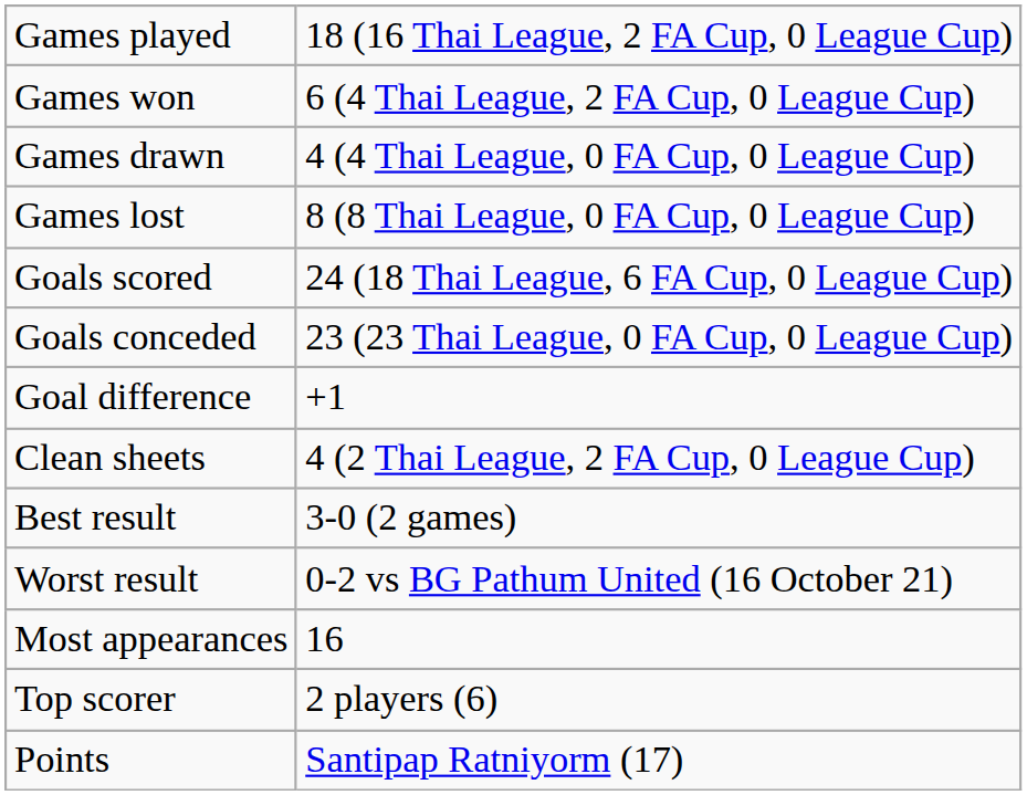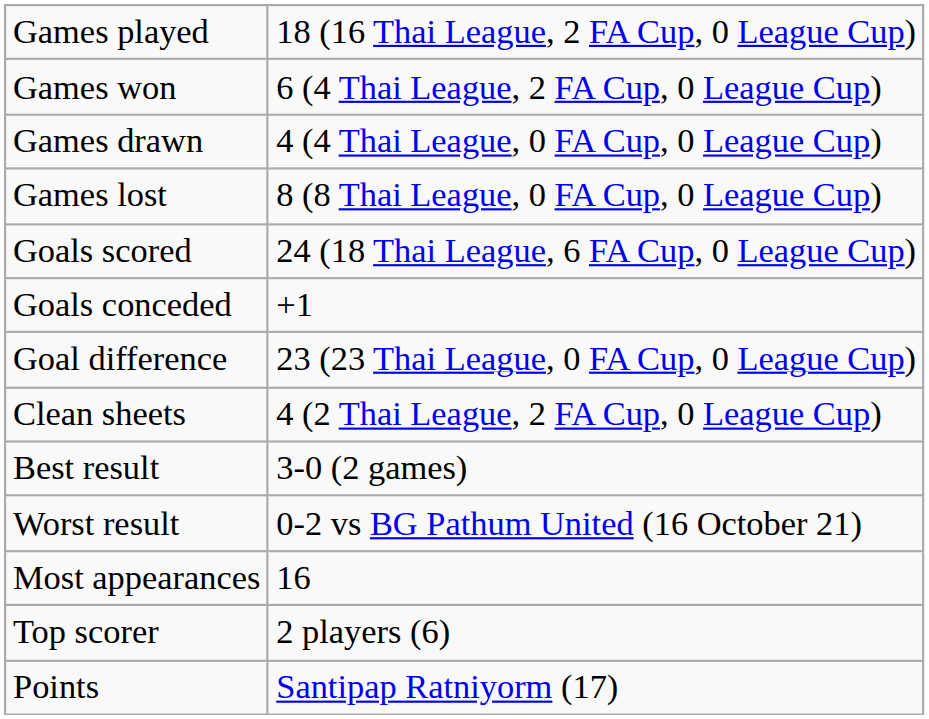Goals conceded | column 2: 23 (23 Thai League, 0 FA Cup, 0 League Cup) -> +1
Goal difference | column 2: +1 -> 23 (23 Thai League, 0 FA Cup, 0 League Cup)
